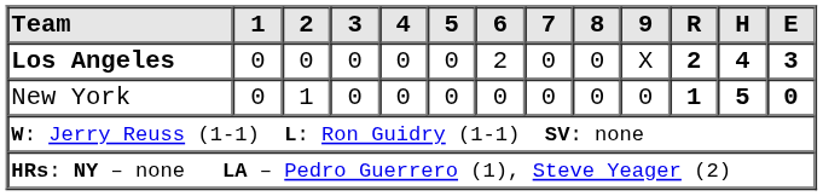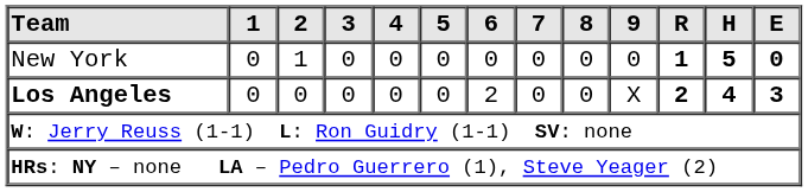rows swapped: New York <-> Los Angeles
